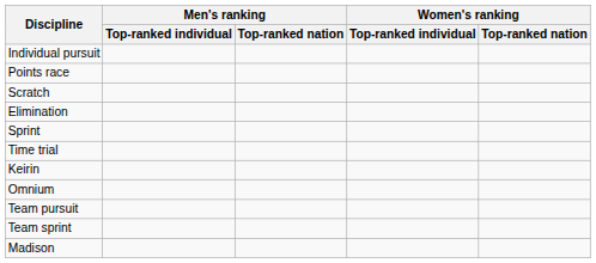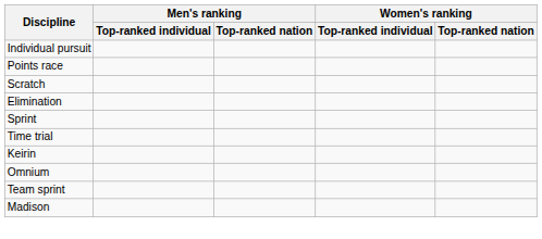- row: Team pursuit
